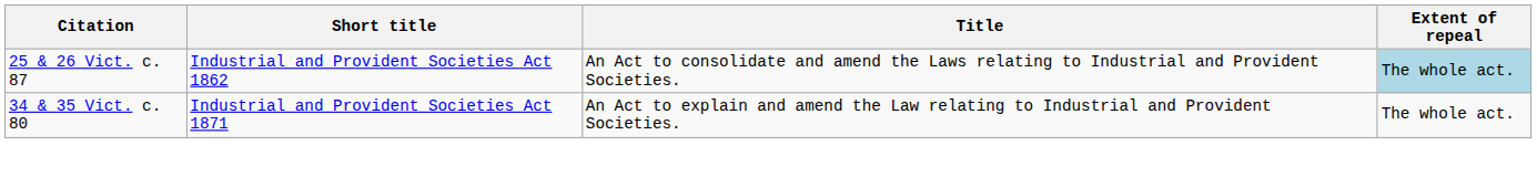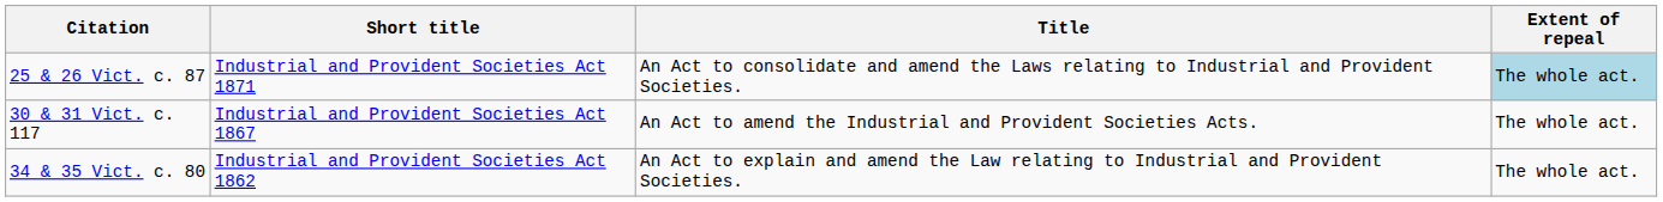25 & 26 Vict. c. 87 | Short title: Industrial and Provident Societies Act 1862 -> Industrial and Provident Societies Act 1871
+ row: 30 & 31 Vict. c. 117 | Industrial and Provident Societies Act 1867 | An Act to amend the Industrial and Provident Societies Acts. | The whole act.
34 & 35 Vict. c. 80 | Short title: Industrial and Provident Societies Act 1871 -> Industrial and Provident Societies Act 1862
